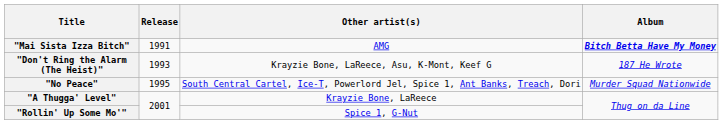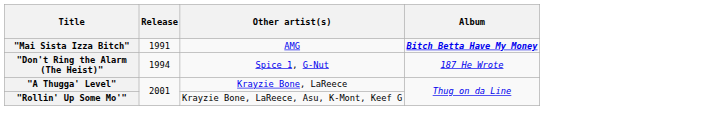"Don't Ring the Alarm (The Heist)" | Release: 1993 -> 1994
"Don't Ring the Alarm (The Heist)" | Other artist(s): Krayzie Bone, LaReece, Asu, K-Mont, Keef G -> Spice 1, G-Nut
- row: "No Peace" | 1995 | South Central Cartel, Ice-T, Powerlord Jel, Spice 1, Ant Banks, Treach, Dori | Murder Squad Nationwide
"Rollin' Up Some Mo'" | Other artist(s): Spice 1, G-Nut -> Krayzie Bone, LaReece, Asu, K-Mont, Keef G
